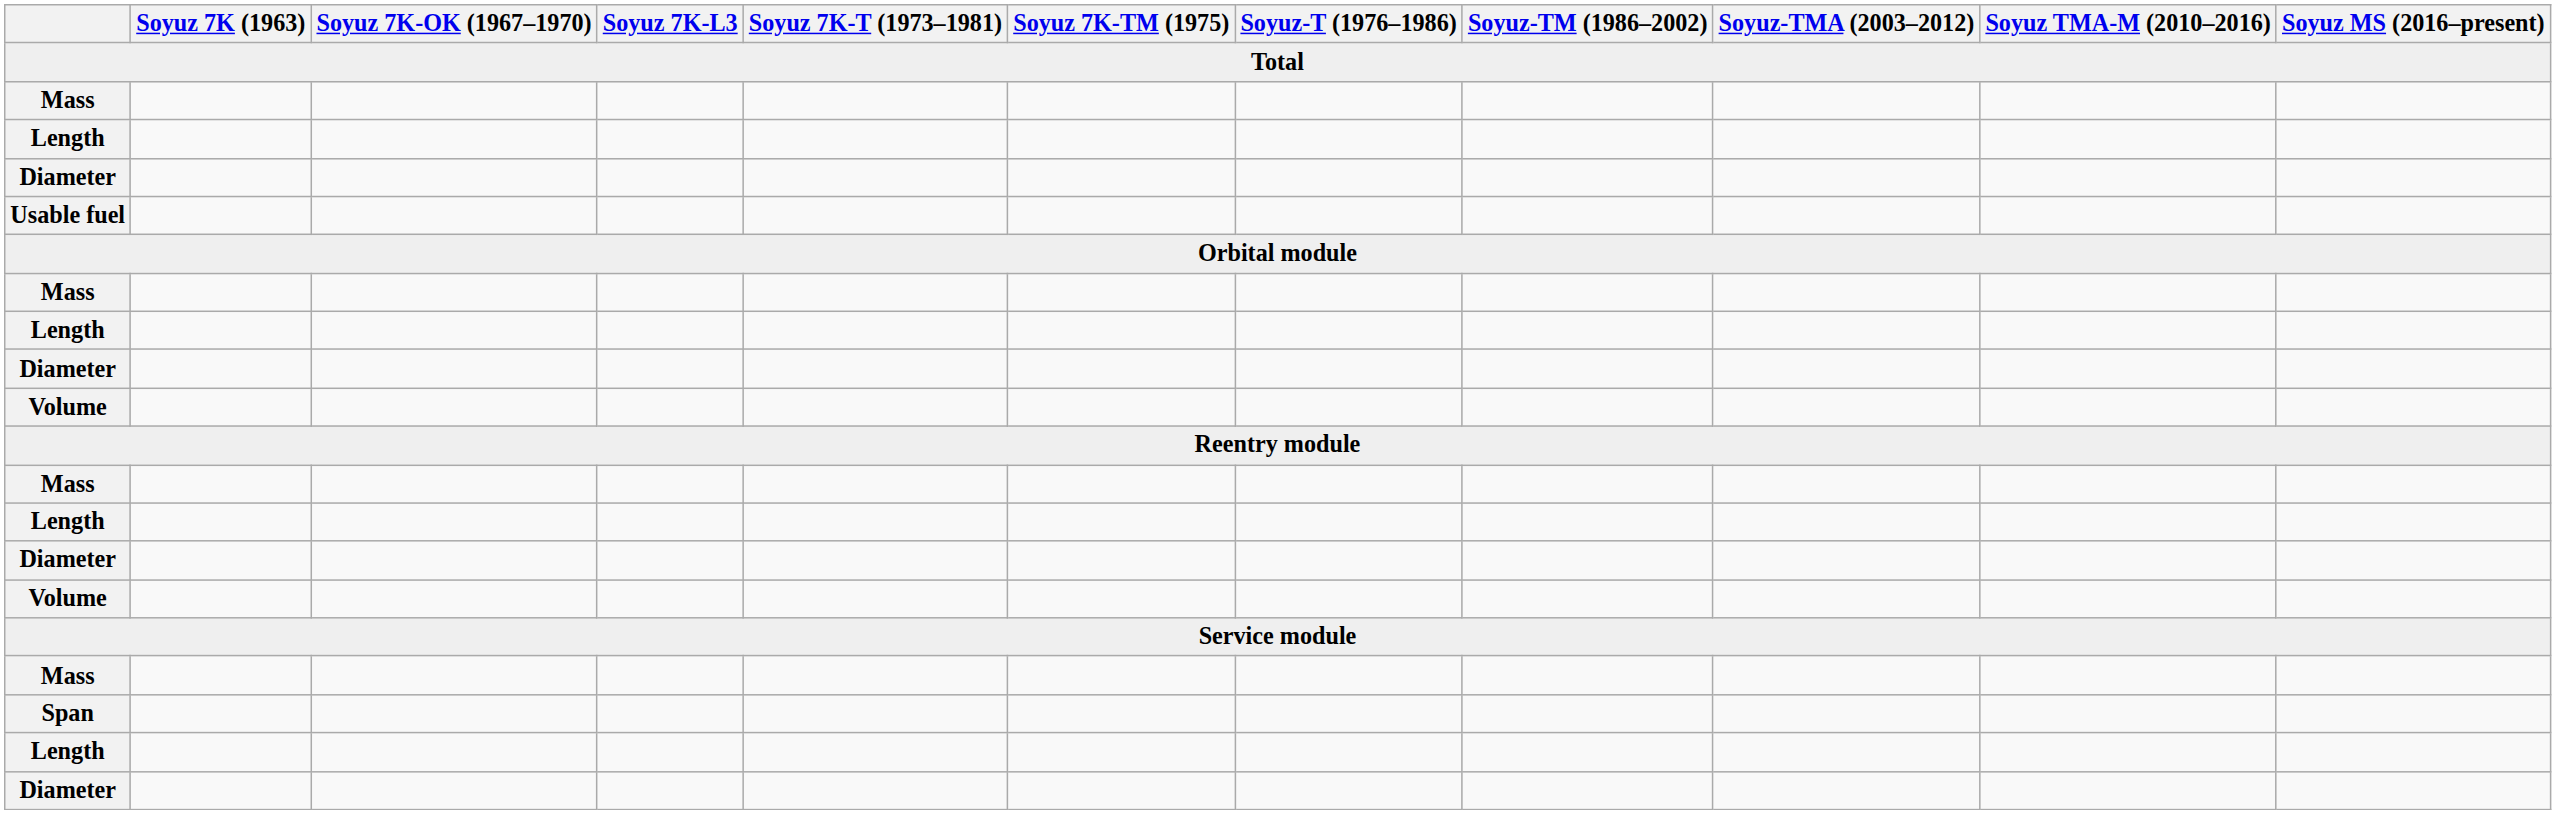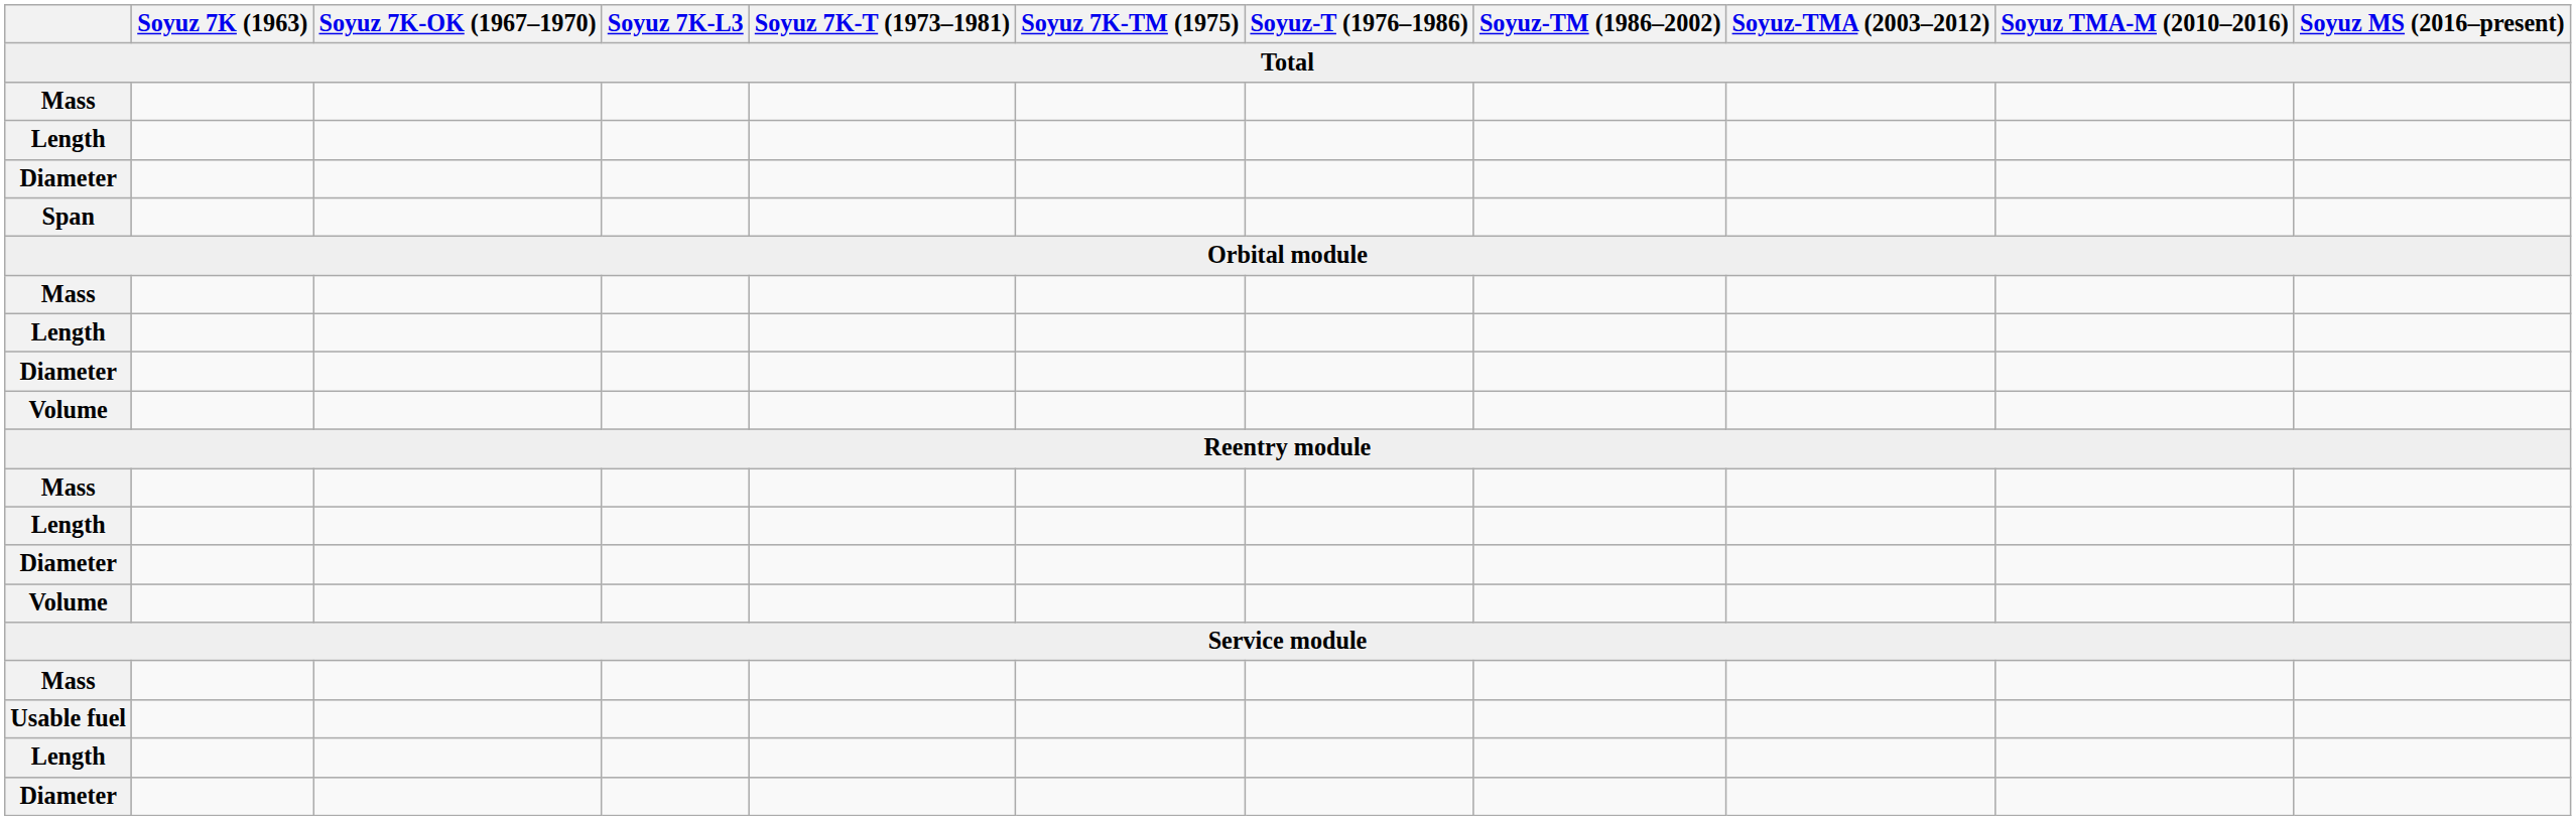rows swapped: Span <-> Usable fuel
